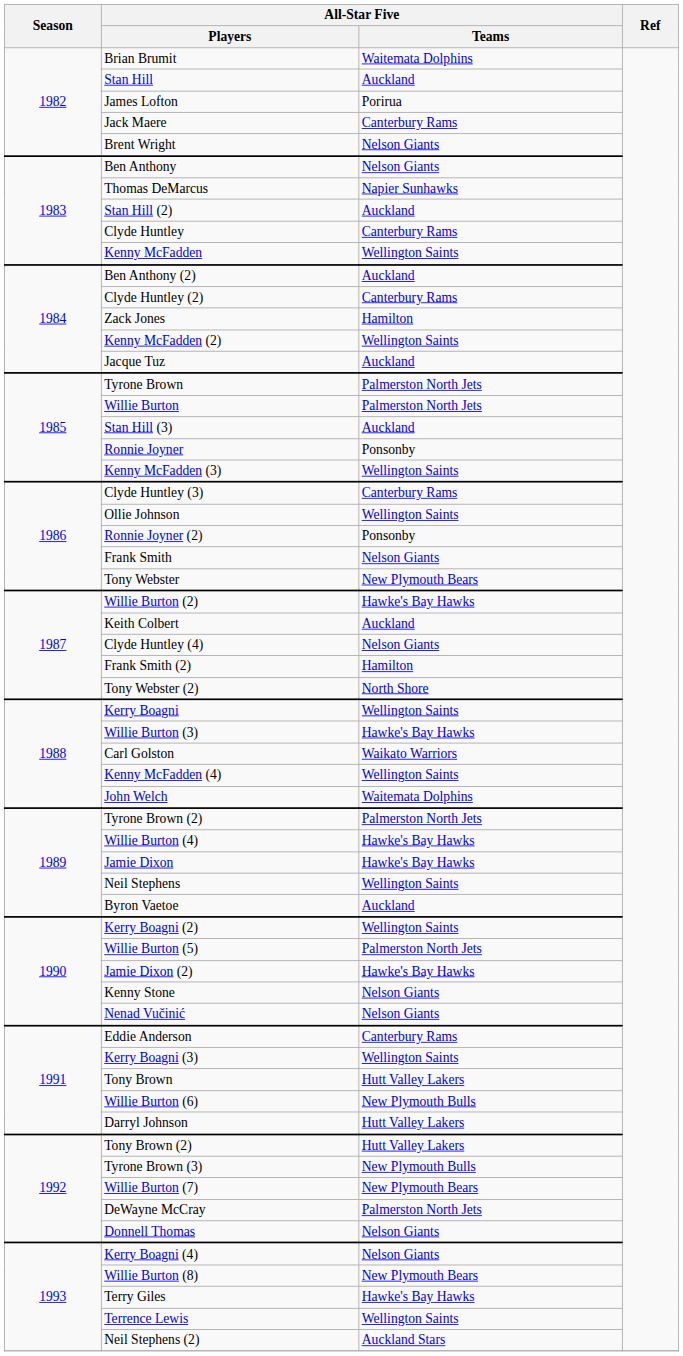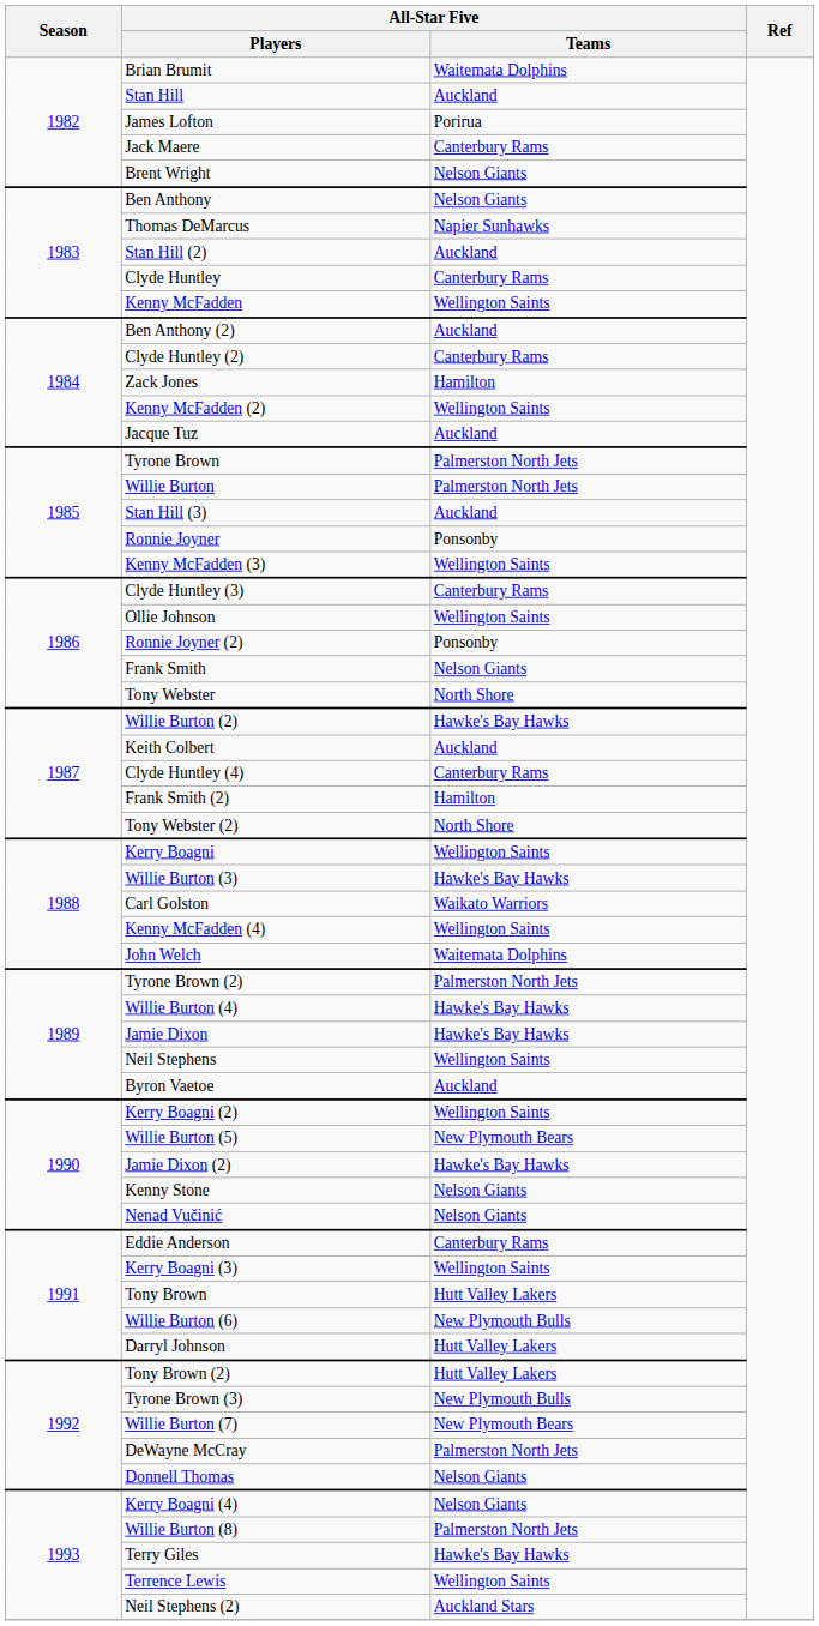Tony Webster | All-Star Five / Teams: New Plymouth Bears -> North Shore
Clyde Huntley (4) | All-Star Five / Teams: Nelson Giants -> Canterbury Rams
Willie Burton (5) | All-Star Five / Teams: Palmerston North Jets -> New Plymouth Bears
Willie Burton (8) | All-Star Five / Teams: New Plymouth Bears -> Palmerston North Jets
